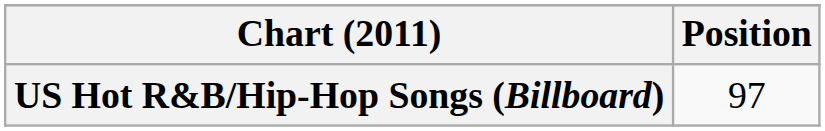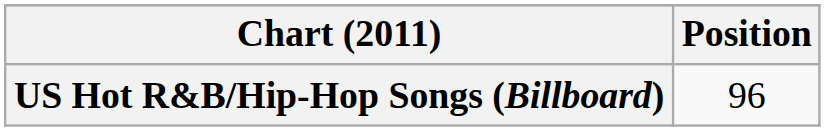US Hot R&B/Hip-Hop Songs (Billboard) | Position: 97 -> 96
